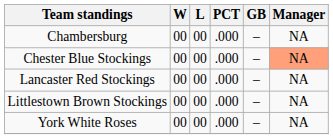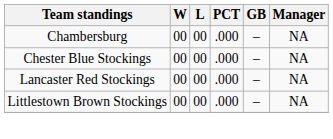Chester Blue Stockings | Manager: lightsalmon background -> no background
- row: York White Roses | 00 | 00 | .000 | – | NA
